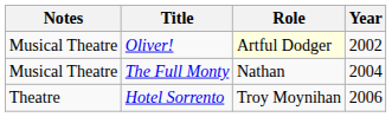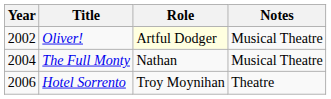columns swapped: Year <-> Notes
